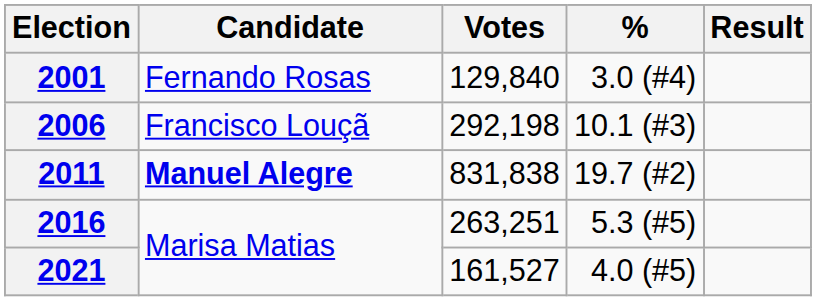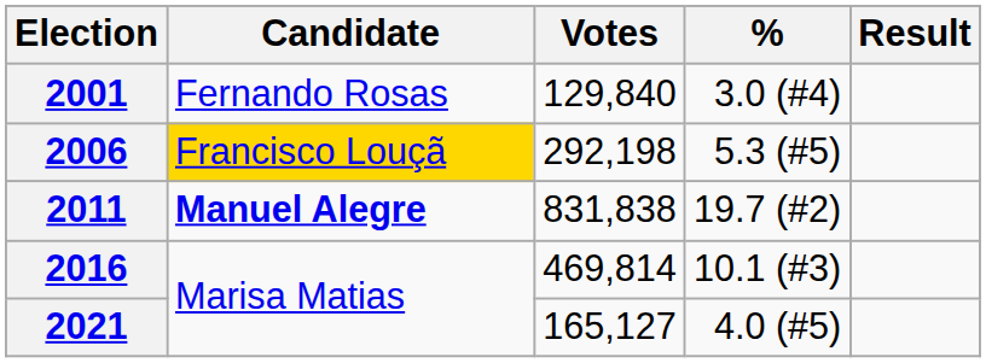2006 | Candidate: no background -> gold background
2006 | %: 10.1 (#3) -> 5.3 (#5)
2016 | Votes: 263,251 -> 469,814
2016 | %: 5.3 (#5) -> 10.1 (#3)
2021 | Votes: 161,527 -> 165,127
